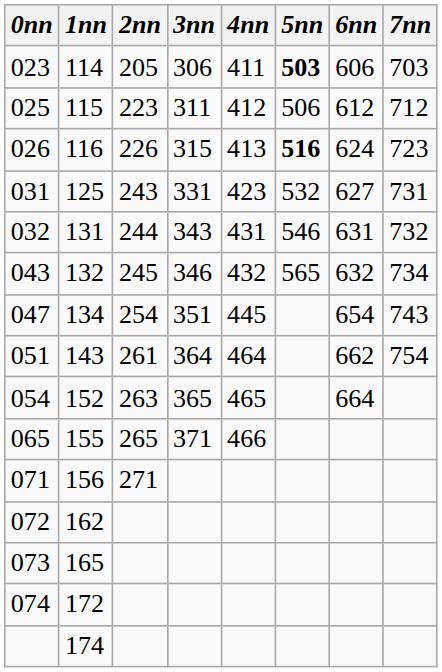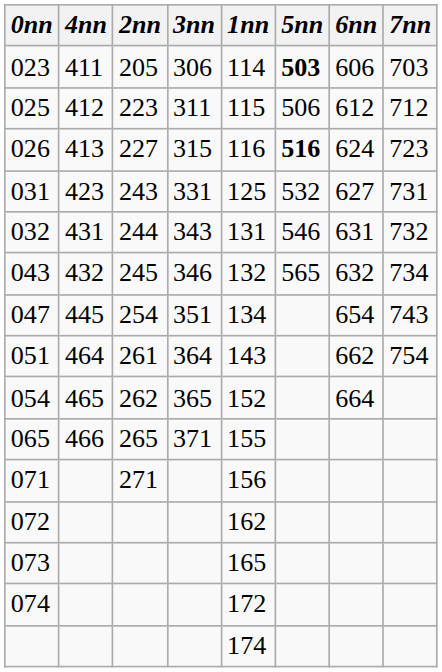columns swapped: 1nn <-> 4nn
026 | 2nn: 226 -> 227
054 | 2nn: 263 -> 262
